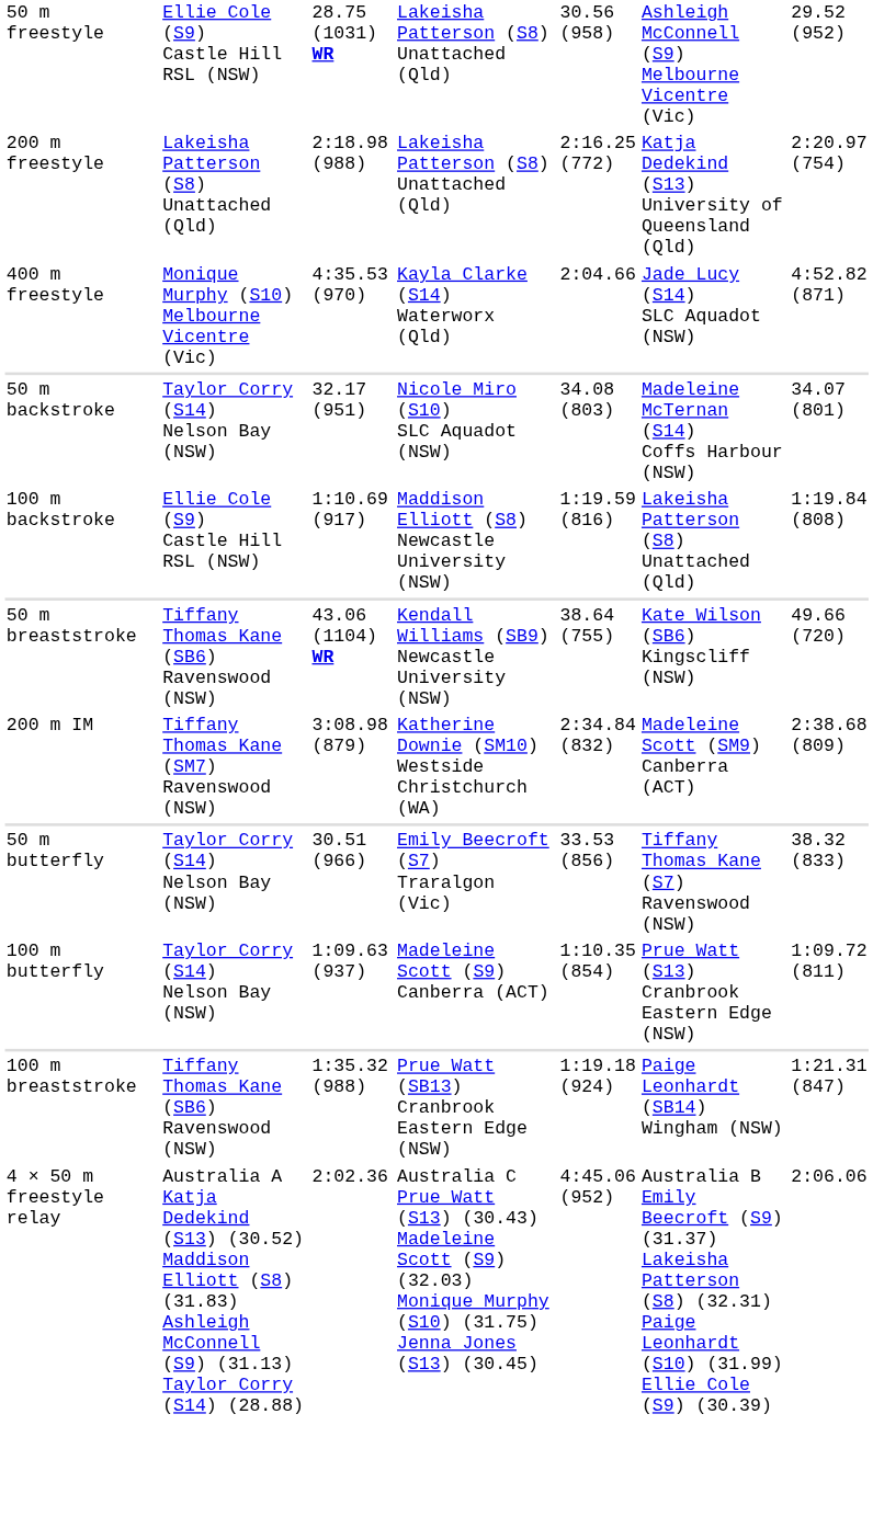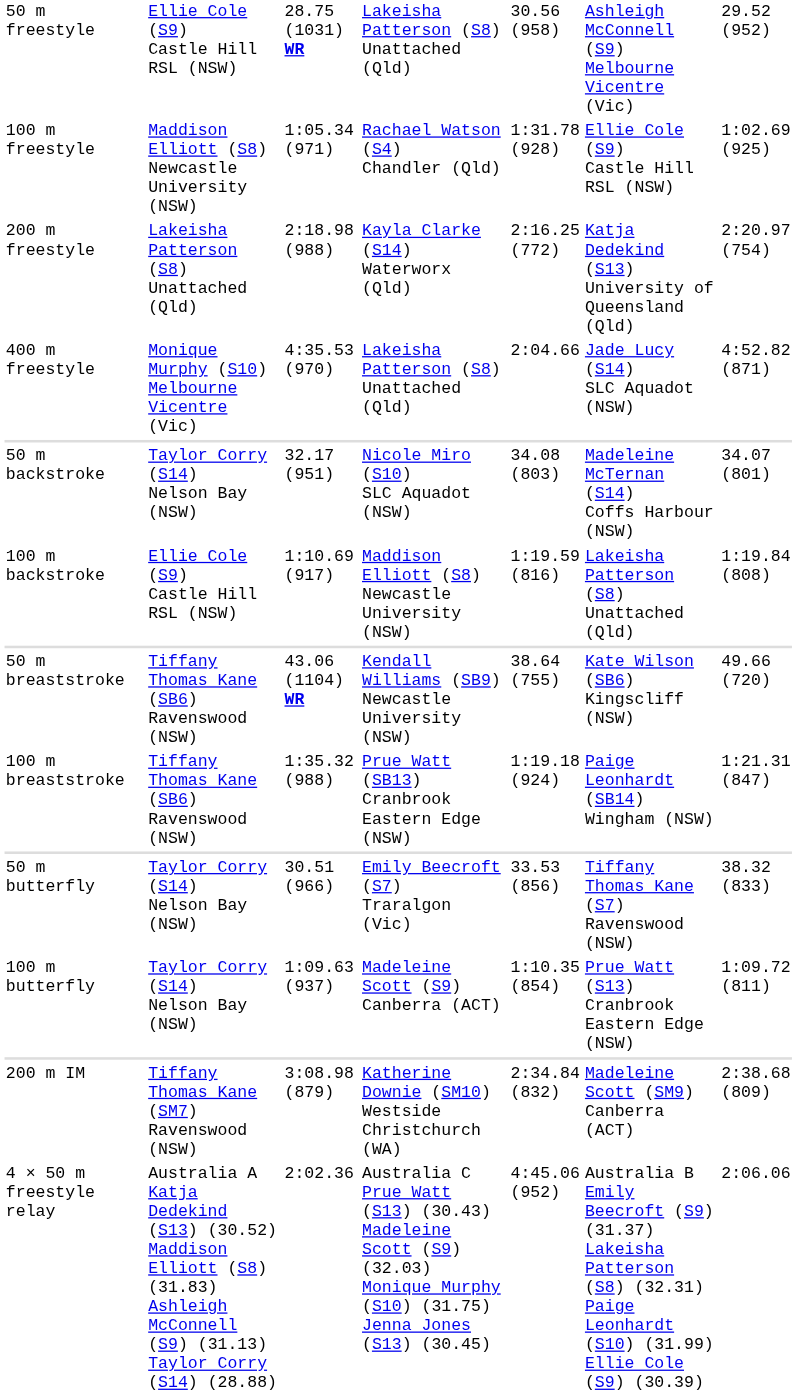+ row: 100 m freestyle | Maddison Elliott (S8) Newcastle University (NSW) | 1:05.34 (971) | Rachael Watson (S4) Chandler (Qld) | 1:31.78 (928) | Ellie Cole (S9) Castle Hill RSL (NSW) | 1:02.69 (925)
200 m freestyle | column 4: Lakeisha Patterson (S8) Unattached (Qld) -> Kayla Clarke (S14) Waterworx (Qld)
400 m freestyle | column 4: Kayla Clarke (S14) Waterworx (Qld) -> Lakeisha Patterson (S8) Unattached (Qld)
rows swapped: 100 m breaststroke <-> 200 m IM
